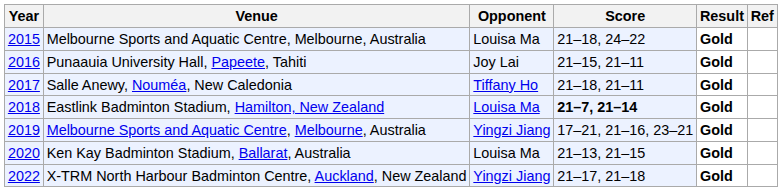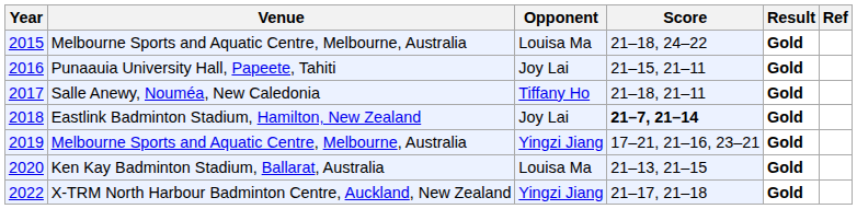2018 | Opponent: Louisa Ma -> Joy Lai
